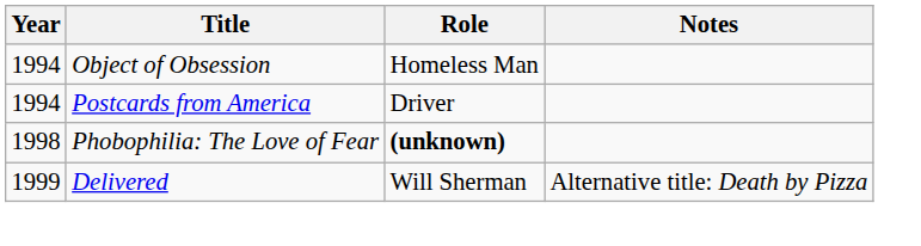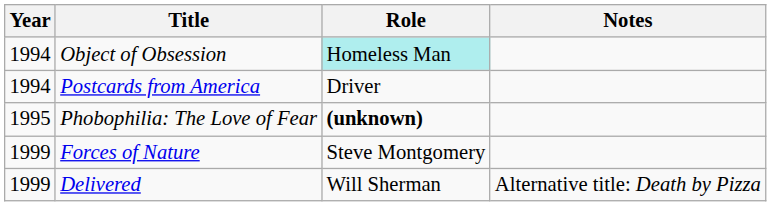Object of Obsession | Role: no background -> paleturquoise background
Phobophilia: The Love of Fear | Year: 1998 -> 1995
+ row: 1999 | Forces of Nature | Steve Montgomery
